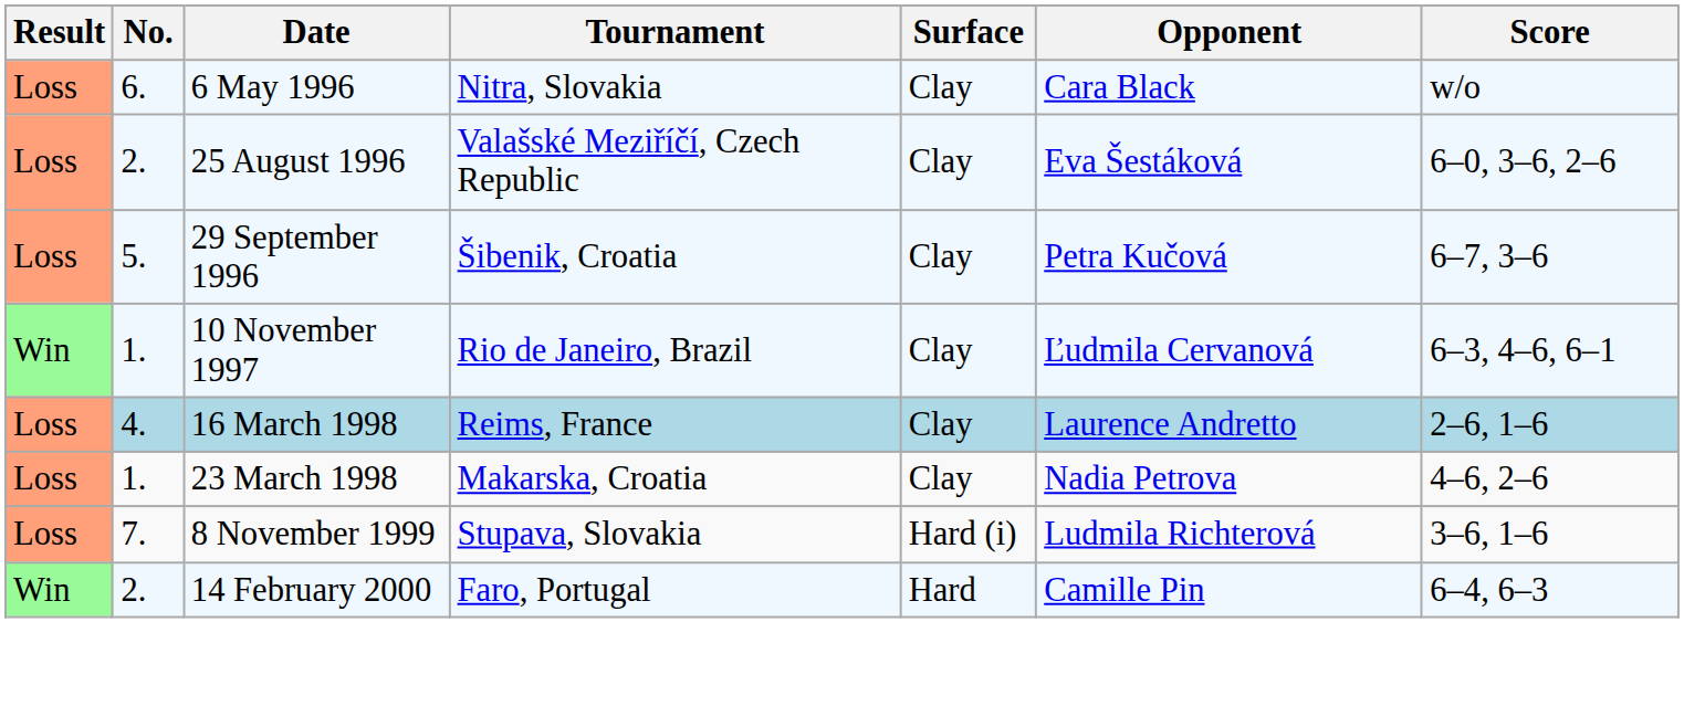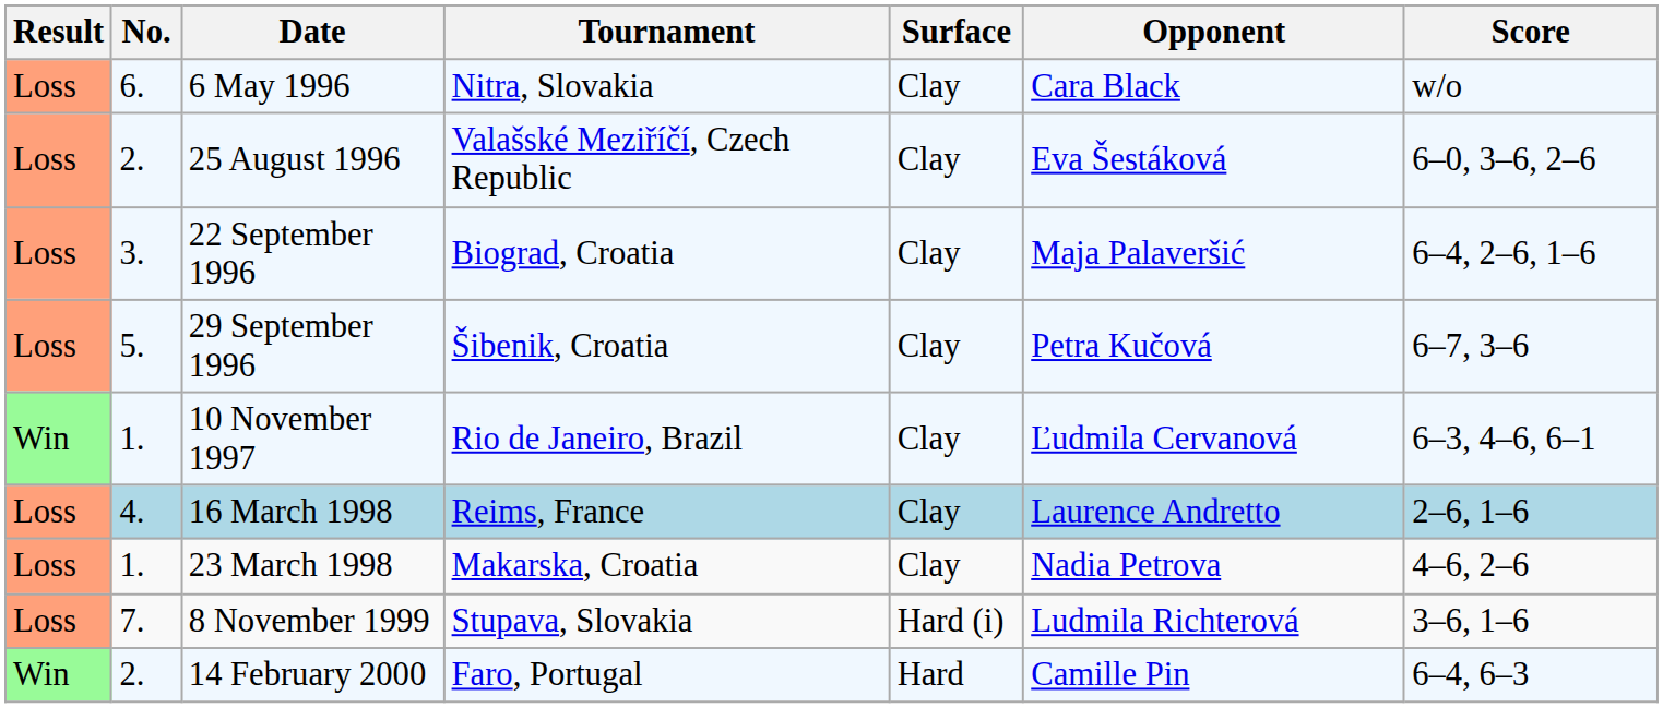+ row: Loss | 3. | 22 September 1996 | Biograd, Croatia | Clay | Maja Palaveršić | 6–4, 2–6, 1–6
